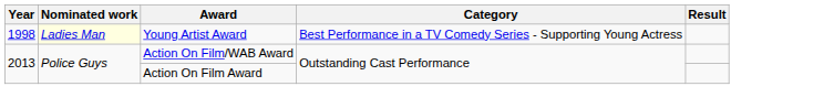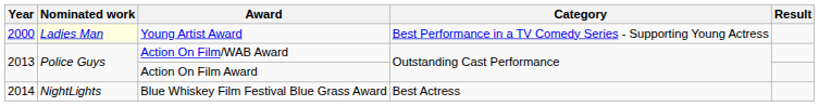Young Artist Award | Year: 1998 -> 2000
+ row: 2014 | NightLights | Blue Whiskey Film Festival Blue Grass Award | Best Actress
